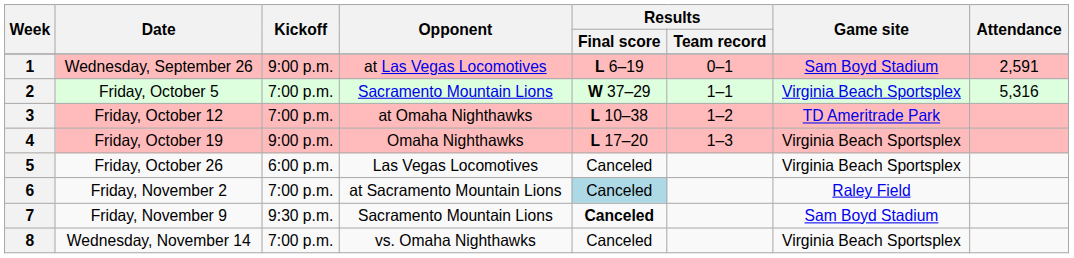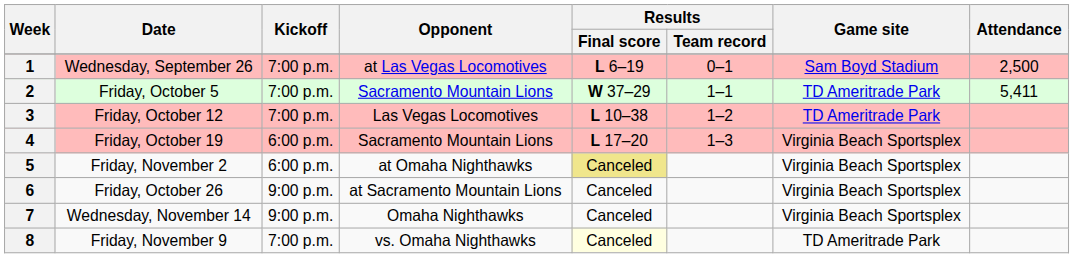1 | Kickoff: 9:00 p.m. -> 7:00 p.m.
1 | Attendance: 2,591 -> 2,500
2 | Game site: Virginia Beach Sportsplex -> TD Ameritrade Park
2 | Attendance: 5,316 -> 5,411
3 | Opponent: at Omaha Nighthawks -> Las Vegas Locomotives
4 | Kickoff: 9:00 p.m. -> 6:00 p.m.
4 | Opponent: Omaha Nighthawks -> Sacramento Mountain Lions
5 | Date: Friday, October 26 -> Friday, November 2
5 | Opponent: Las Vegas Locomotives -> at Omaha Nighthawks
5 | Results / Final score: no background -> khaki background
6 | Date: Friday, November 2 -> Friday, October 26
6 | Kickoff: 7:00 p.m. -> 9:00 p.m.
6 | Results / Final score: lightblue background -> no background
6 | Game site: Raley Field -> Virginia Beach Sportsplex
7 | Date: Friday, November 9 -> Wednesday, November 14
7 | Kickoff: 9:30 p.m. -> 9:00 p.m.
7 | Opponent: Sacramento Mountain Lions -> Omaha Nighthawks
7 | Results / Final score: bold -> normal
7 | Game site: Sam Boyd Stadium -> Virginia Beach Sportsplex
8 | Date: Wednesday, November 14 -> Friday, November 9
8 | Results / Final score: no background -> lightyellow background
8 | Game site: Virginia Beach Sportsplex -> TD Ameritrade Park
